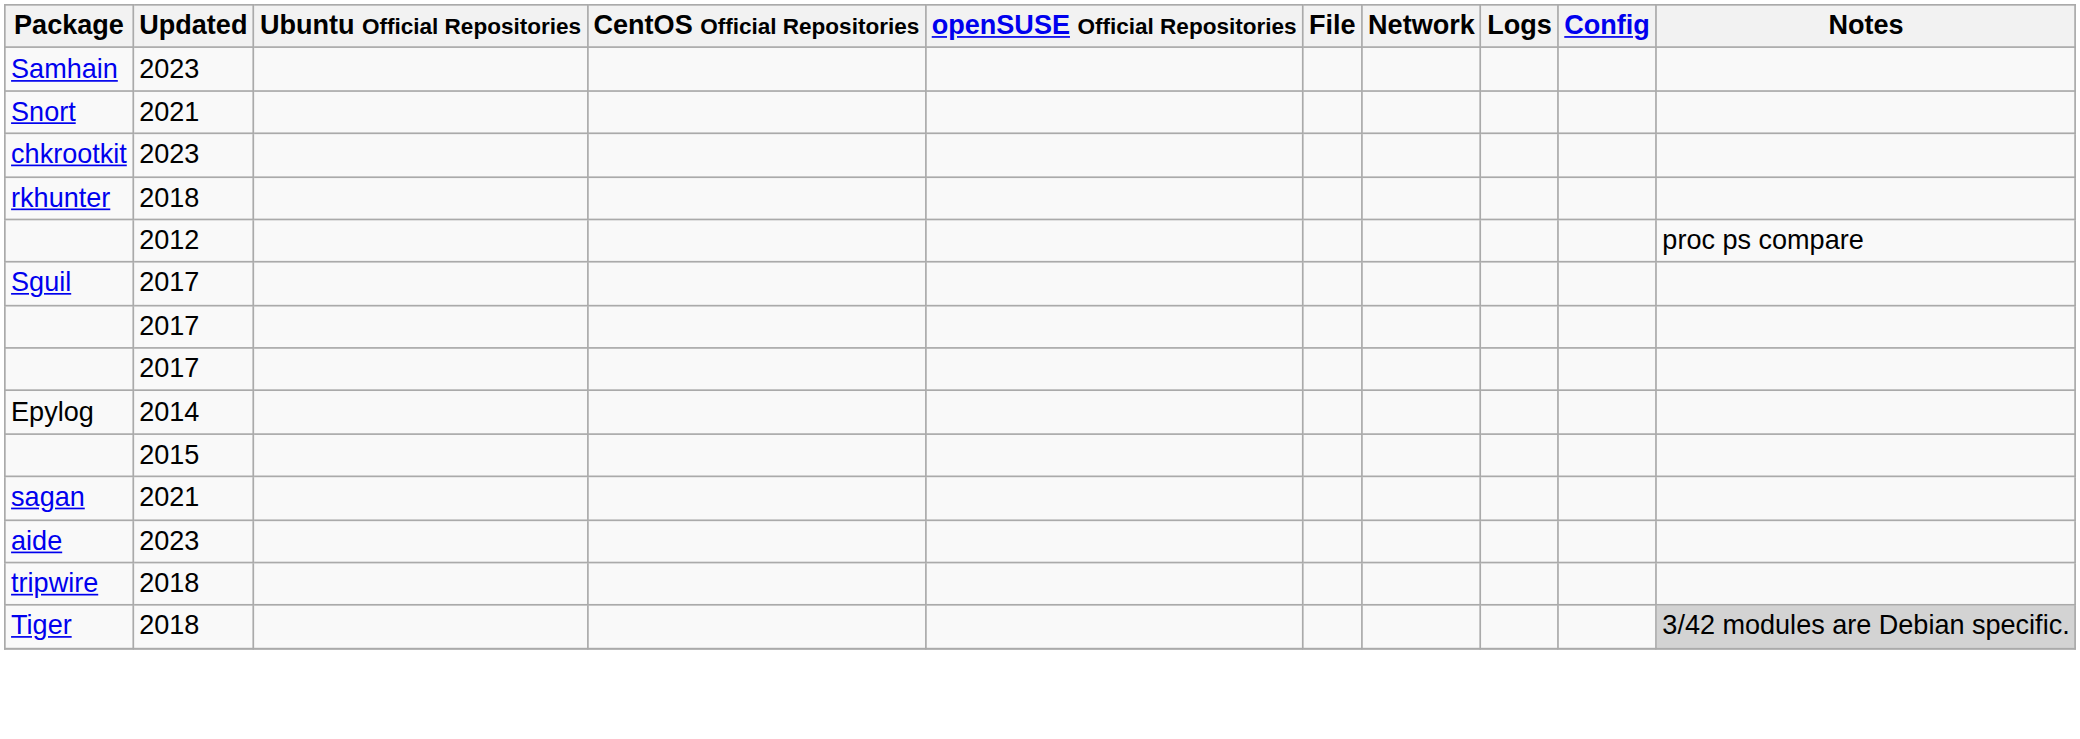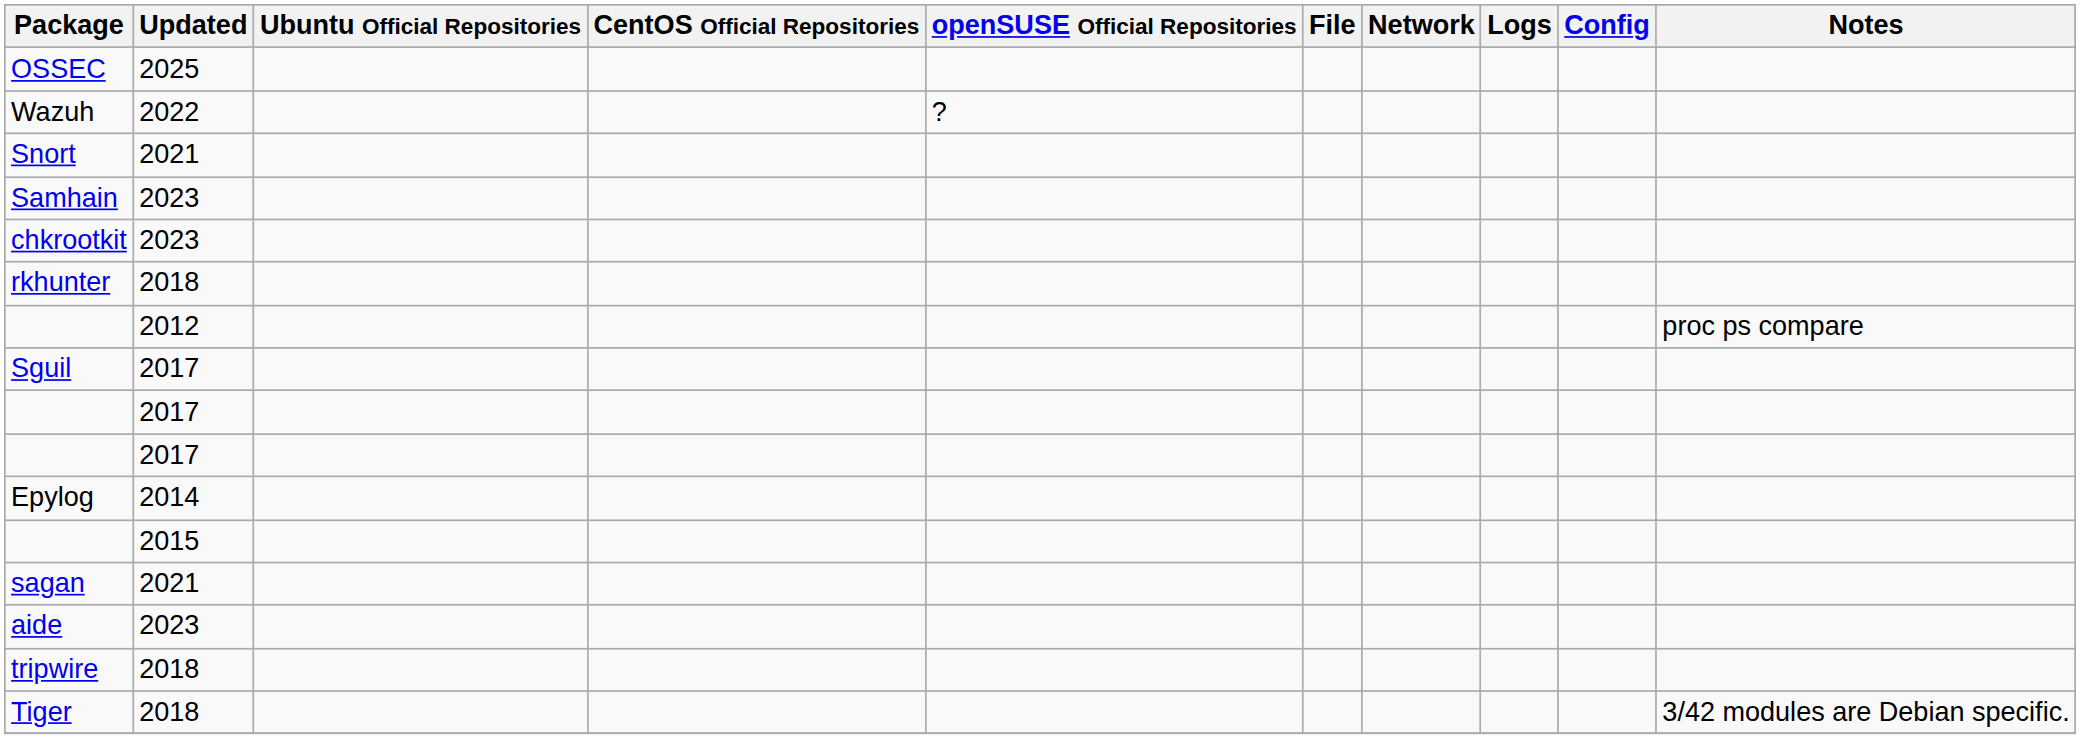+ row: OSSEC | 2025
+ row: Wazuh | 2022 | ?
rows swapped: Samhain <-> Snort
Tiger | Notes: lightgrey background -> no background
